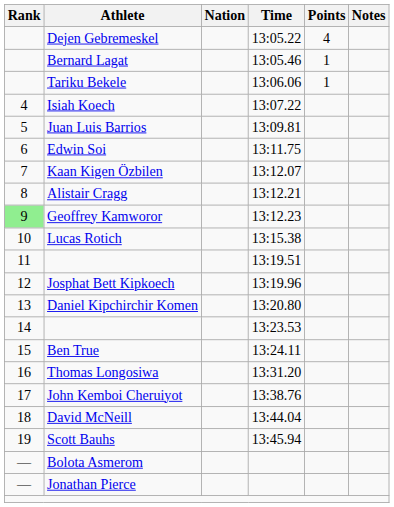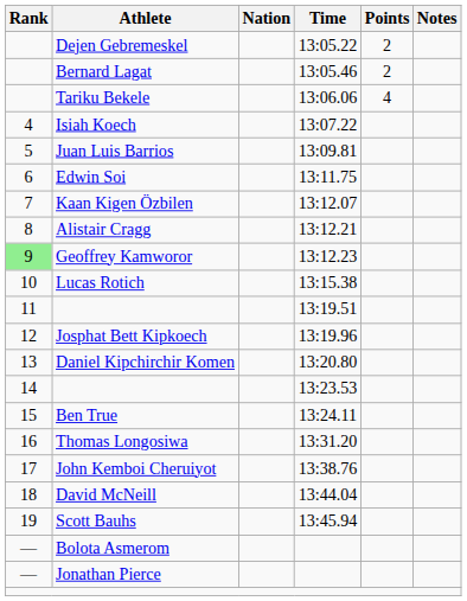Dejen Gebremeskel | Points: 4 -> 2
Bernard Lagat | Points: 1 -> 2
Tariku Bekele | Points: 1 -> 4
